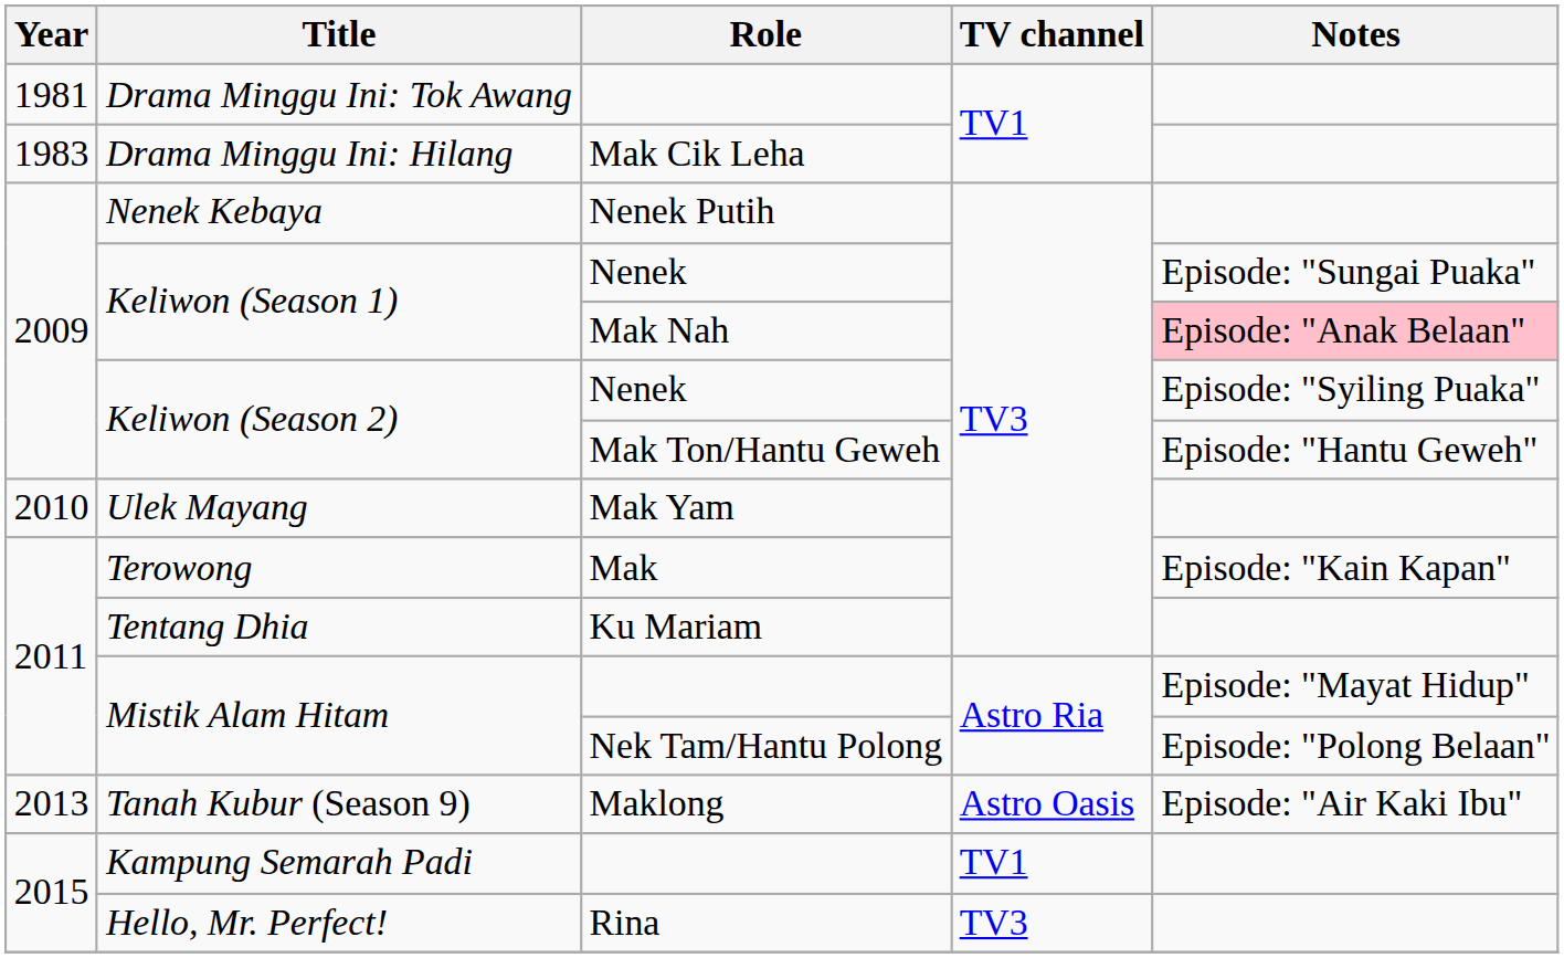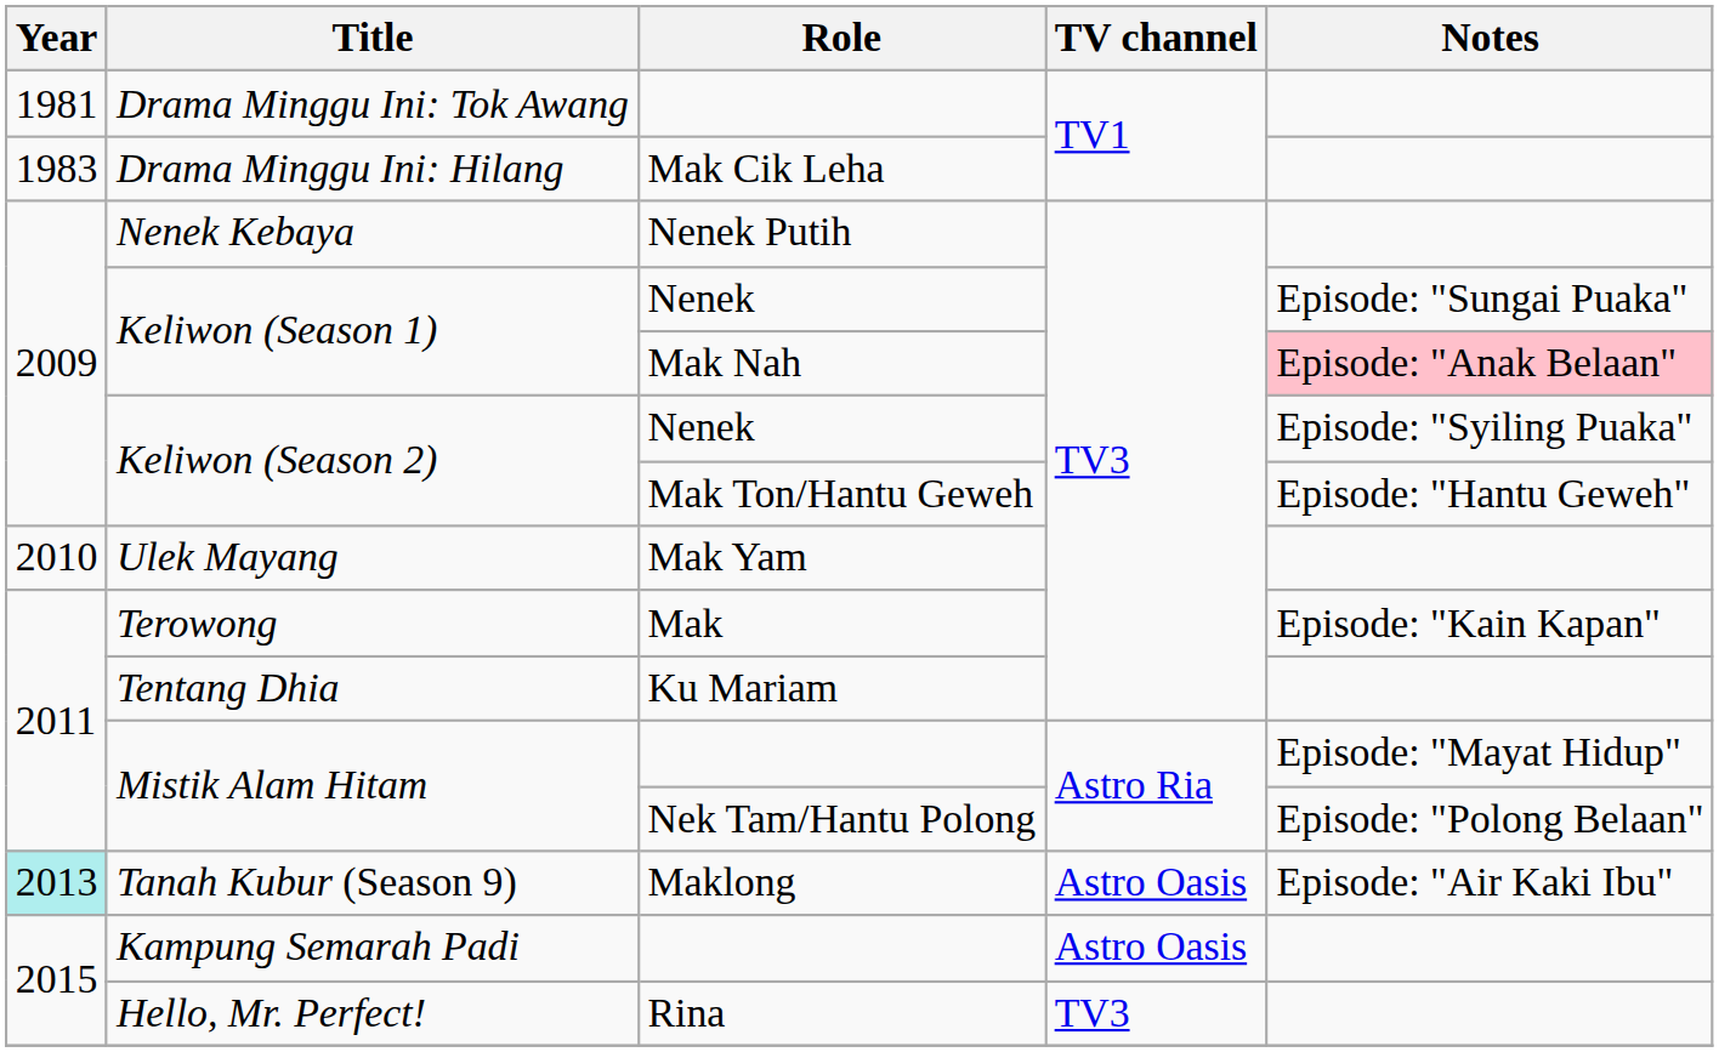Tanah Kubur (Season 9) | Year: no background -> paleturquoise background
Kampung Semarah Padi | TV channel: TV1 -> Astro Oasis
